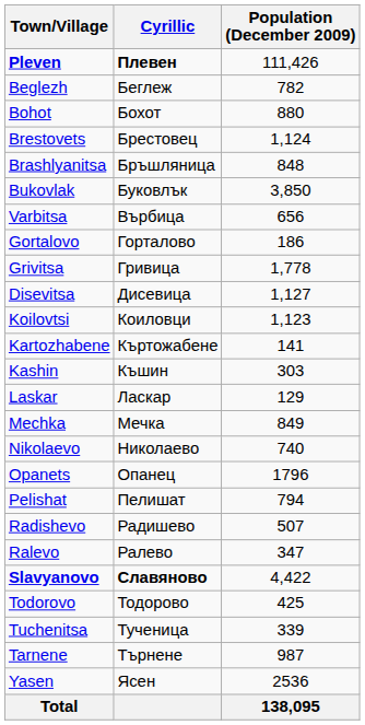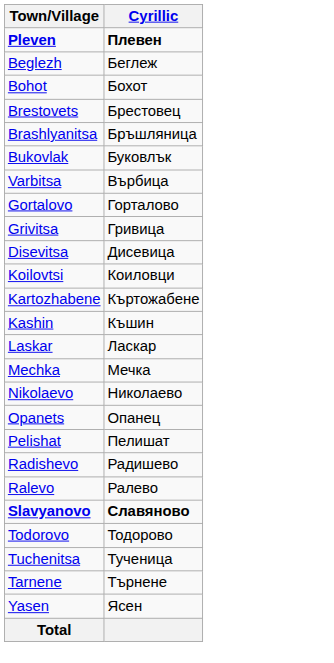- column: Population (December 2009) | 111,426 | 782 | 880 | 1,124 | 848 | 3,850 | 656 | 186 | 1,778 | 1,127 | 1,123 | 141 | 303 | 129 | 849 | 740 | 1796 | 794 | 507 | 347 | 4,422 | 425 | 339 | 987 | 2536 | 138,095
